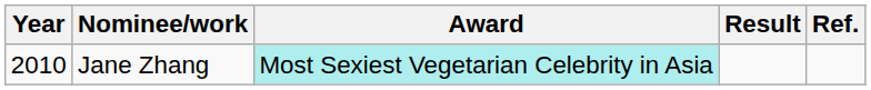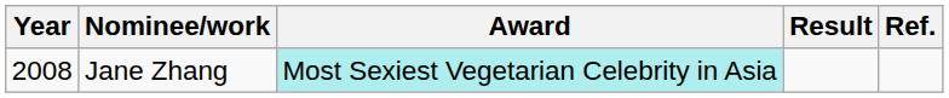Jane Zhang | Year: 2010 -> 2008
